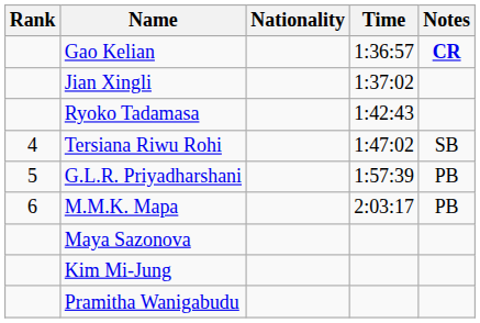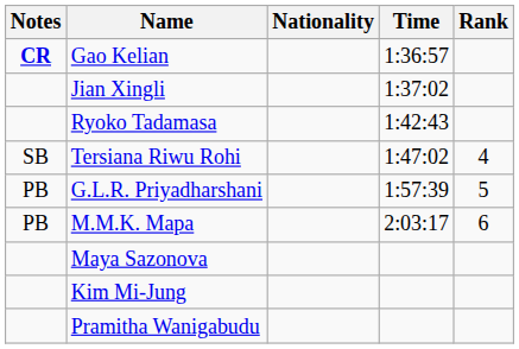columns swapped: Rank <-> Notes
